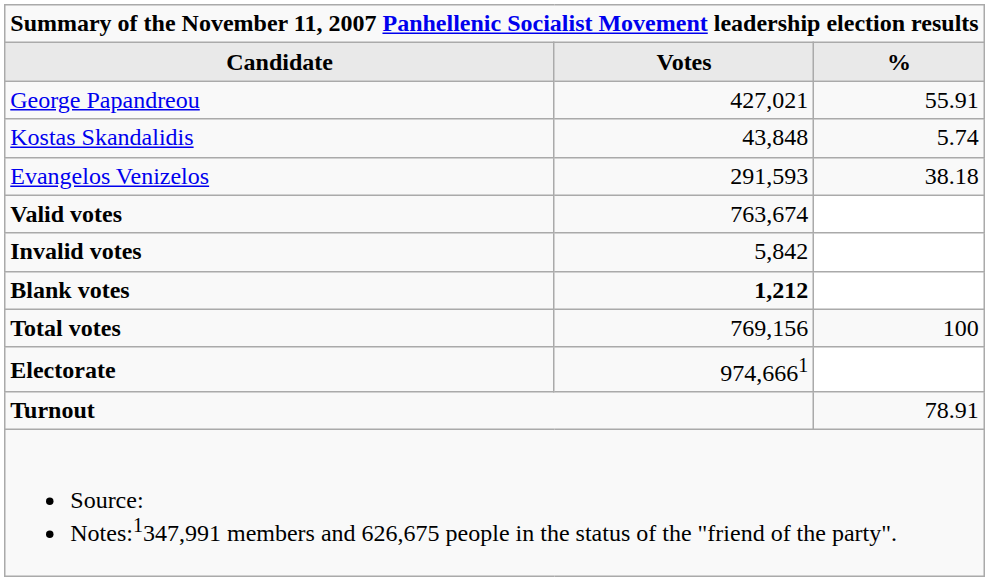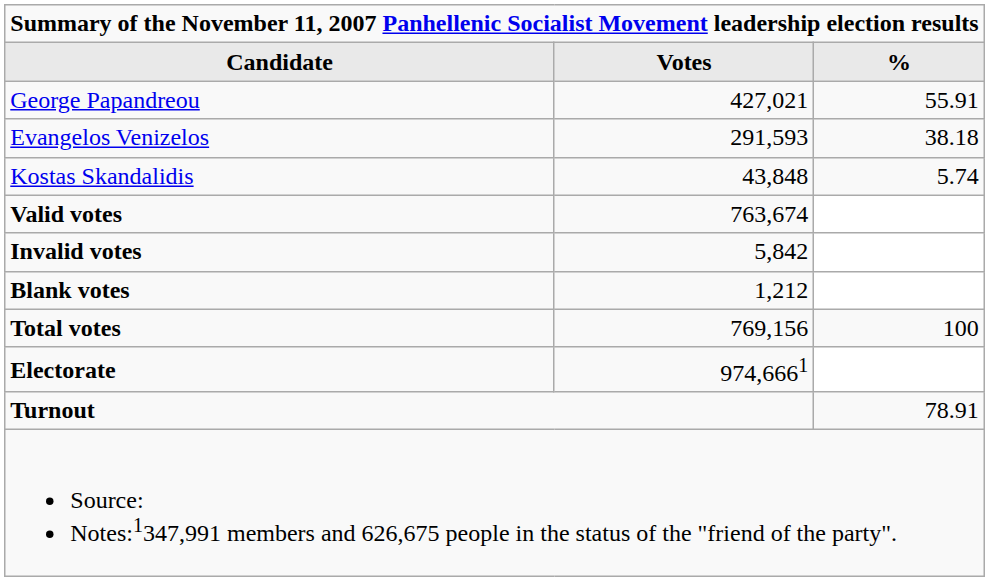rows swapped: Evangelos Venizelos <-> Kostas Skandalidis
Blank votes | Votes: bold -> normal
